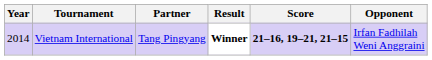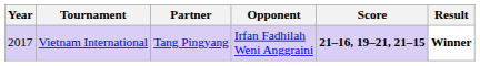columns swapped: Opponent <-> Result
Vietnam International | Year: 2014 -> 2017
